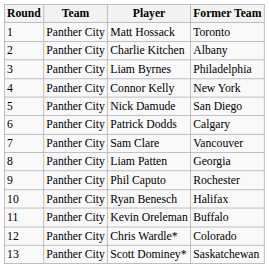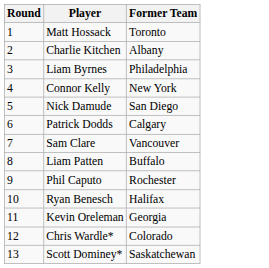- column: Team | Panther City | Panther City | Panther City | Panther City | Panther City | Panther City | Panther City | Panther City | Panther City | Panther City | Panther City | Panther City | Panther City
Liam Patten | Former Team: Georgia -> Buffalo
Kevin Oreleman | Former Team: Buffalo -> Georgia
